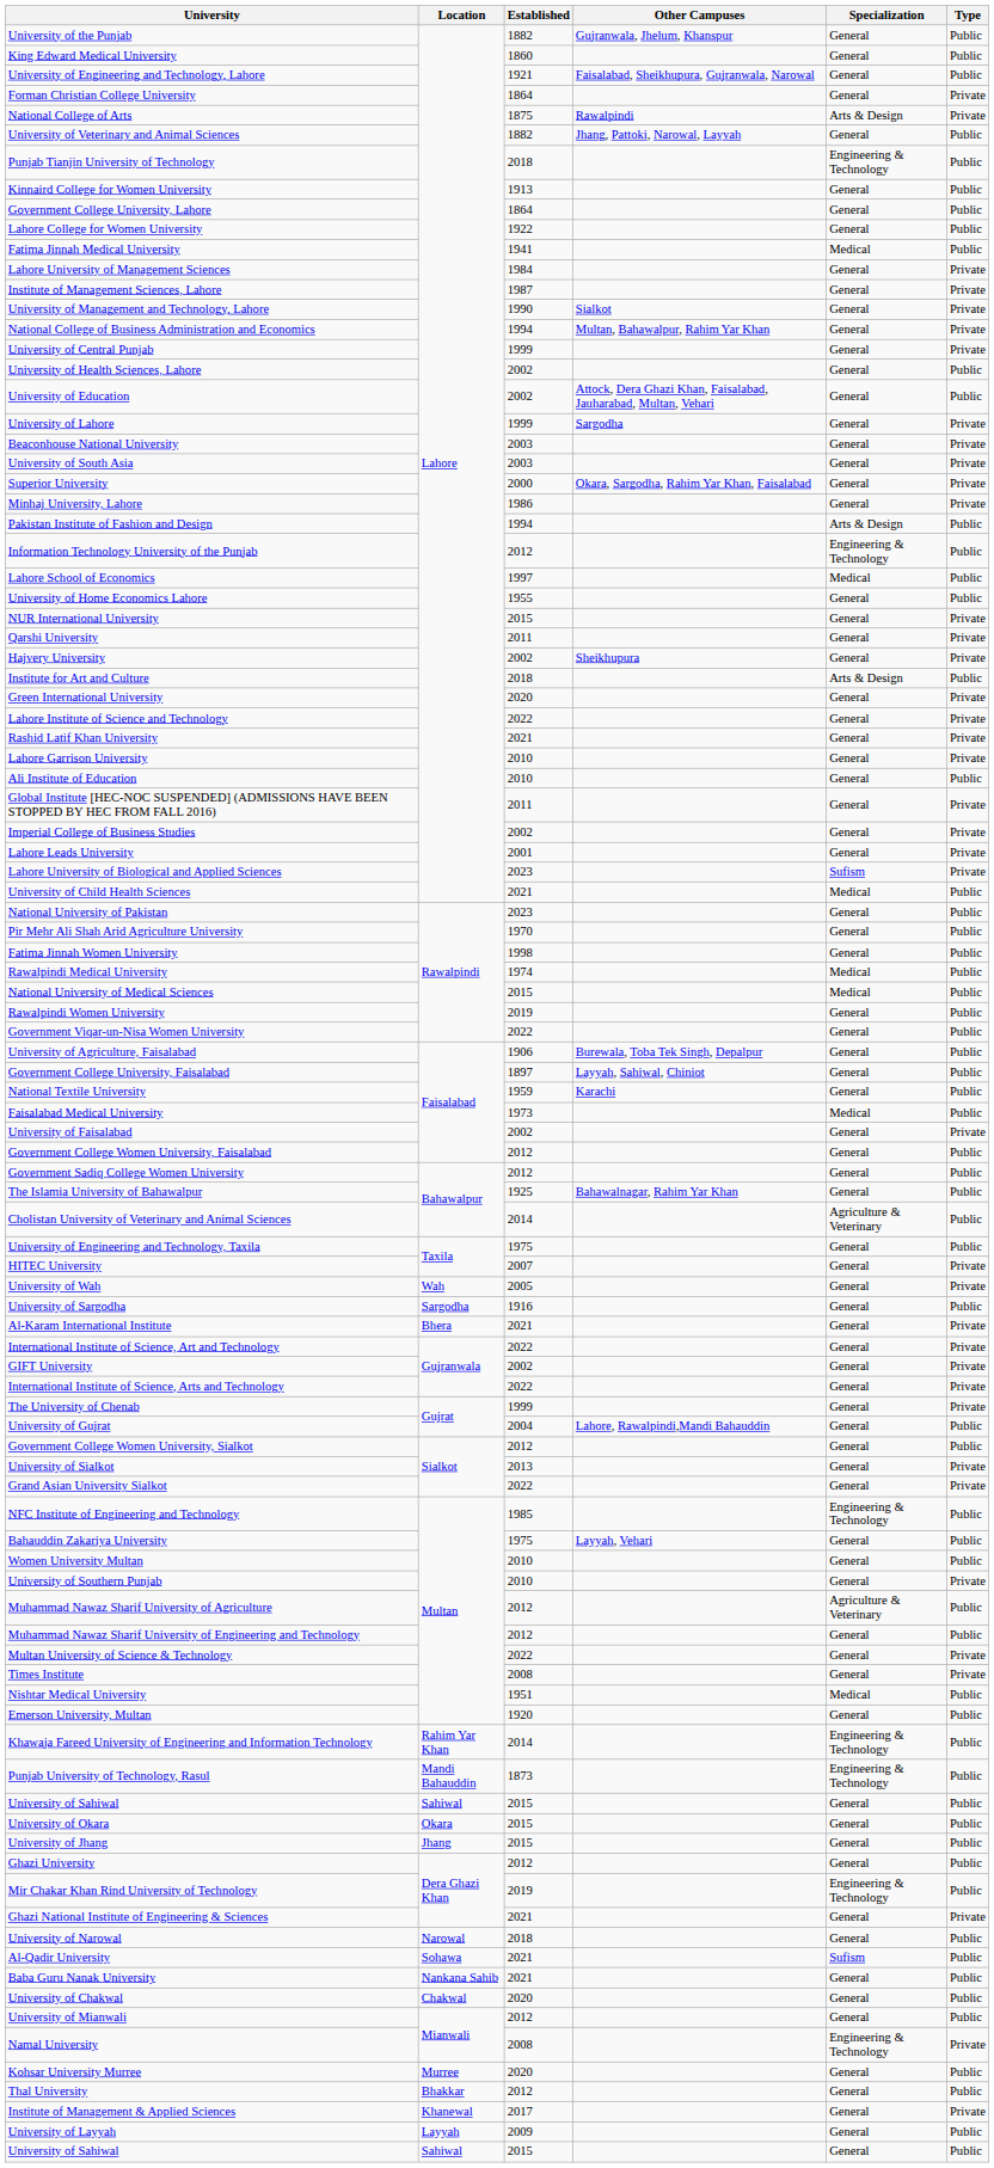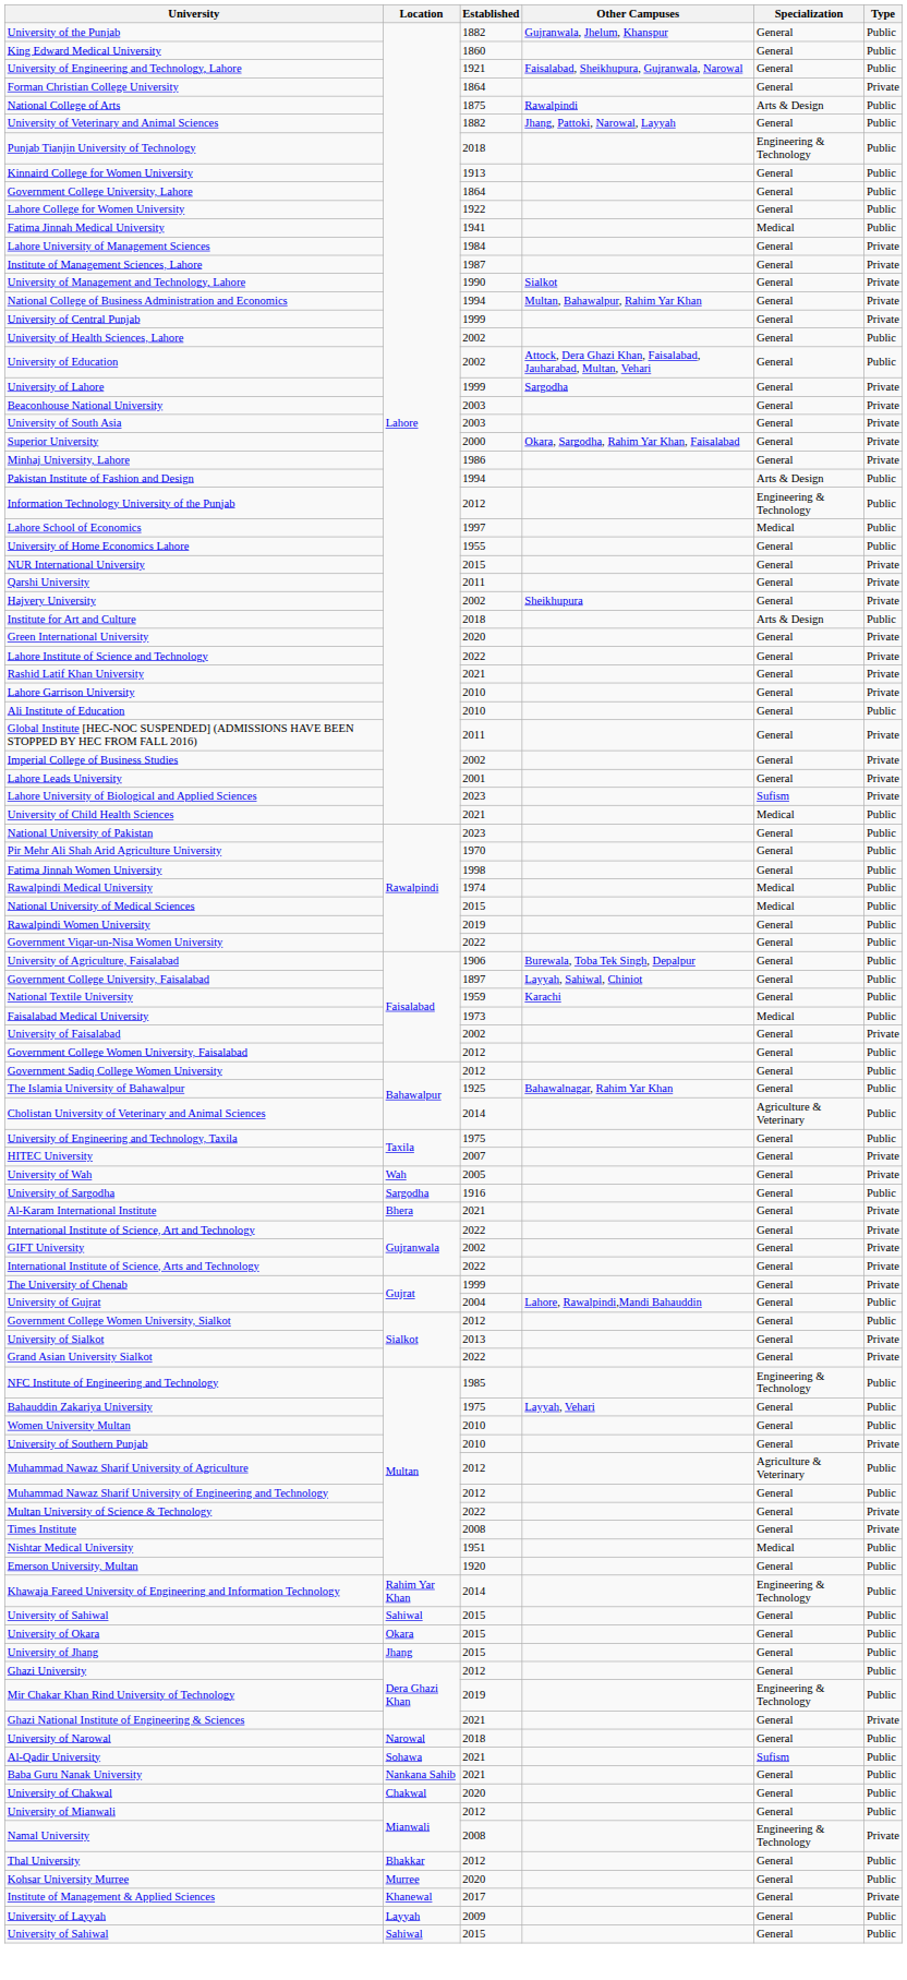National College of Arts | Type: Private -> Public
- row: Punjab University of Technology, Rasul | Mandi Bahauddin | 1873 | Engineering & Technology | Public
rows swapped: Thal University <-> Kohsar University Murree
